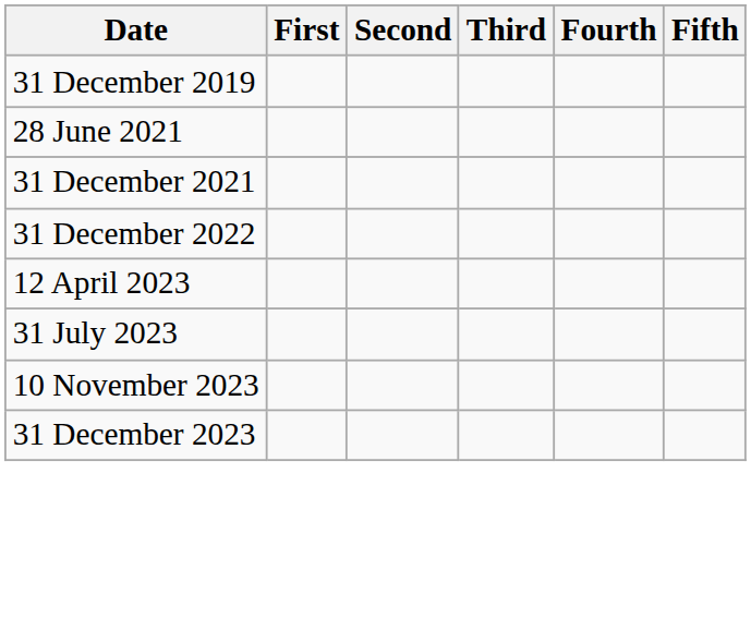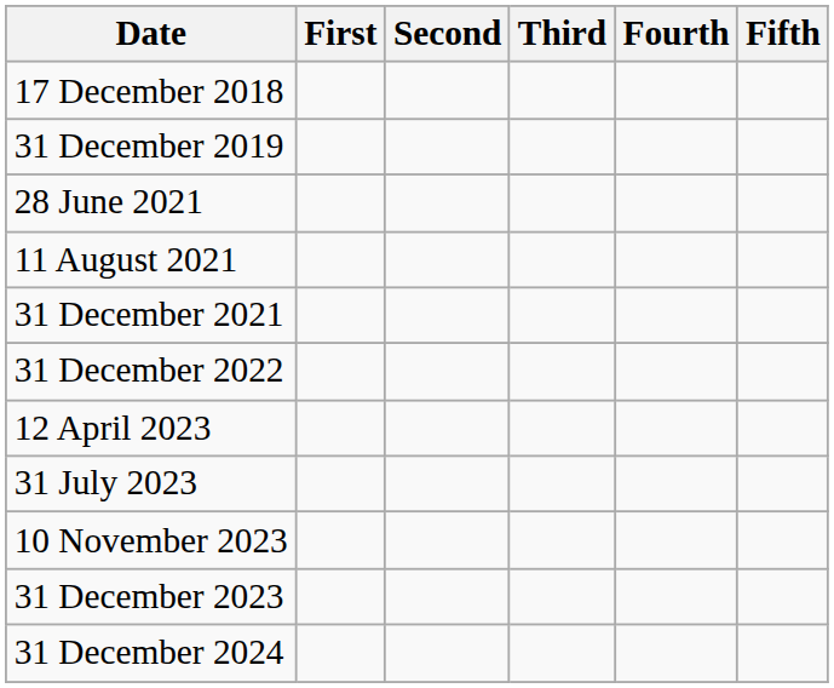+ row: 17 December 2018
+ row: 11 August 2021
+ row: 31 December 2024
